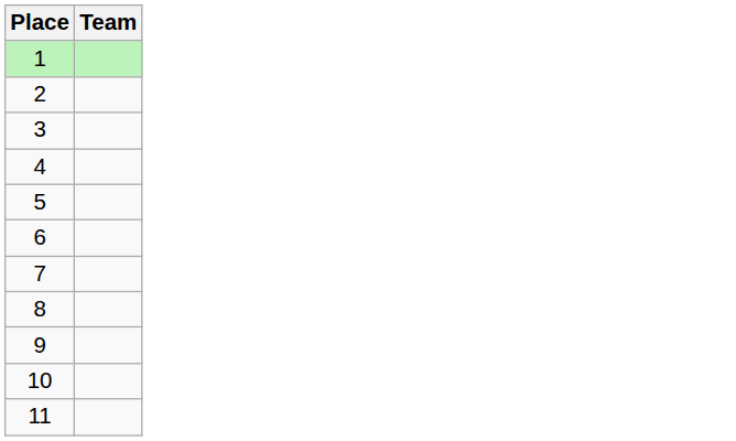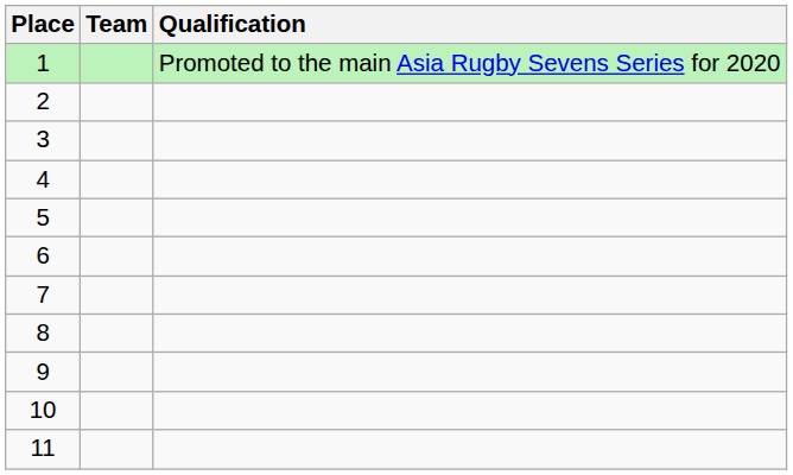+ column: Qualification | Promoted to the main Asia Rugby Sevens Series for 2020
